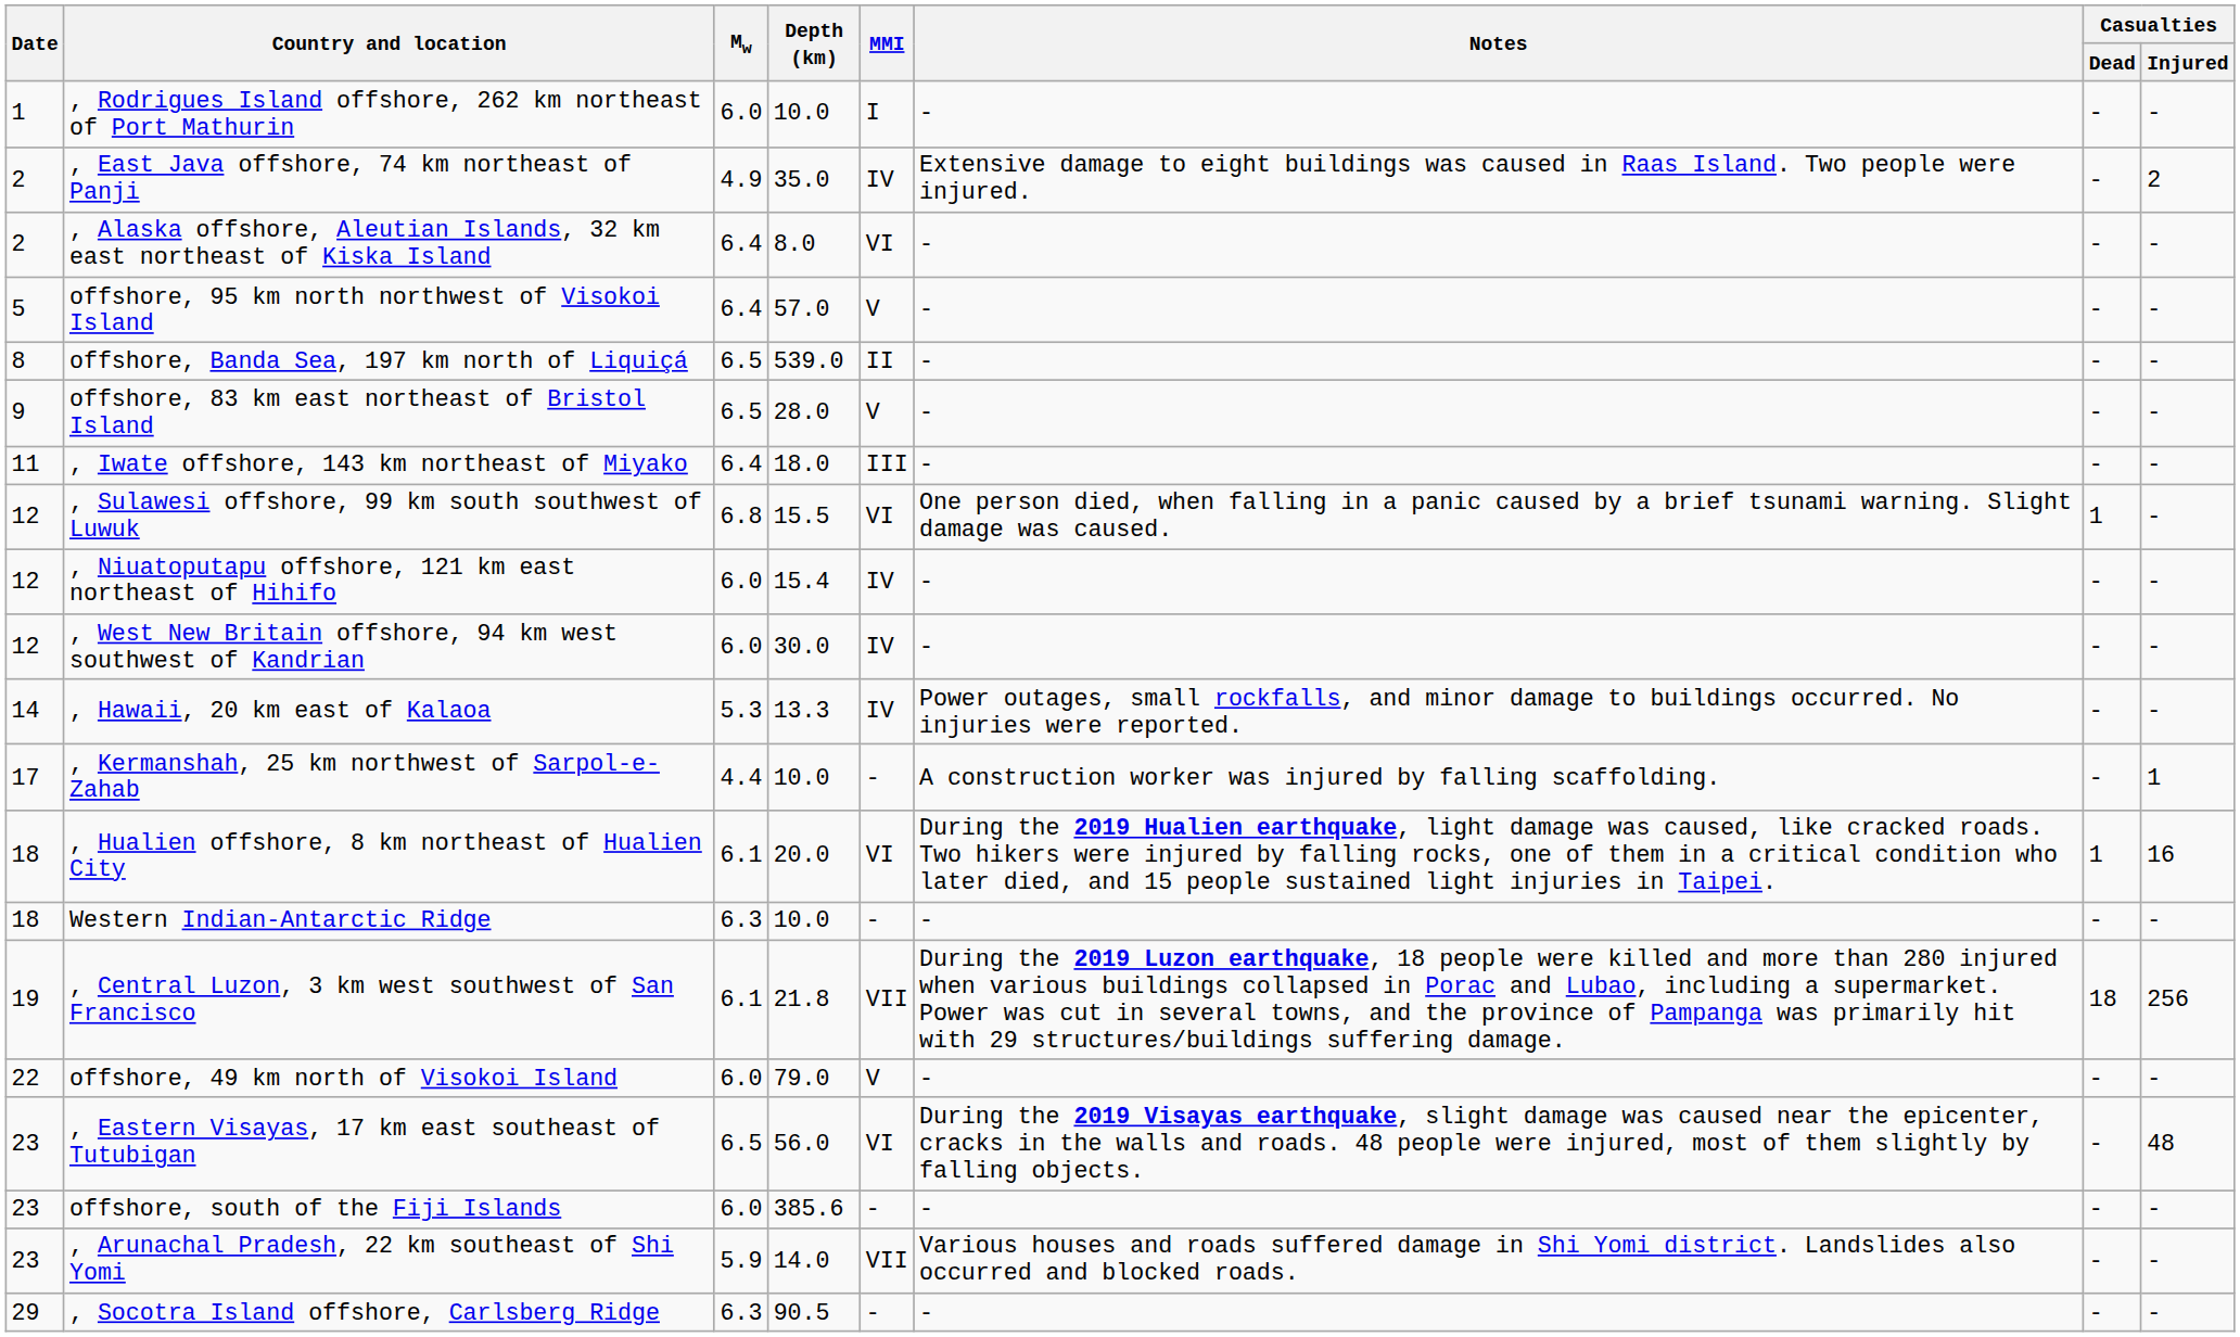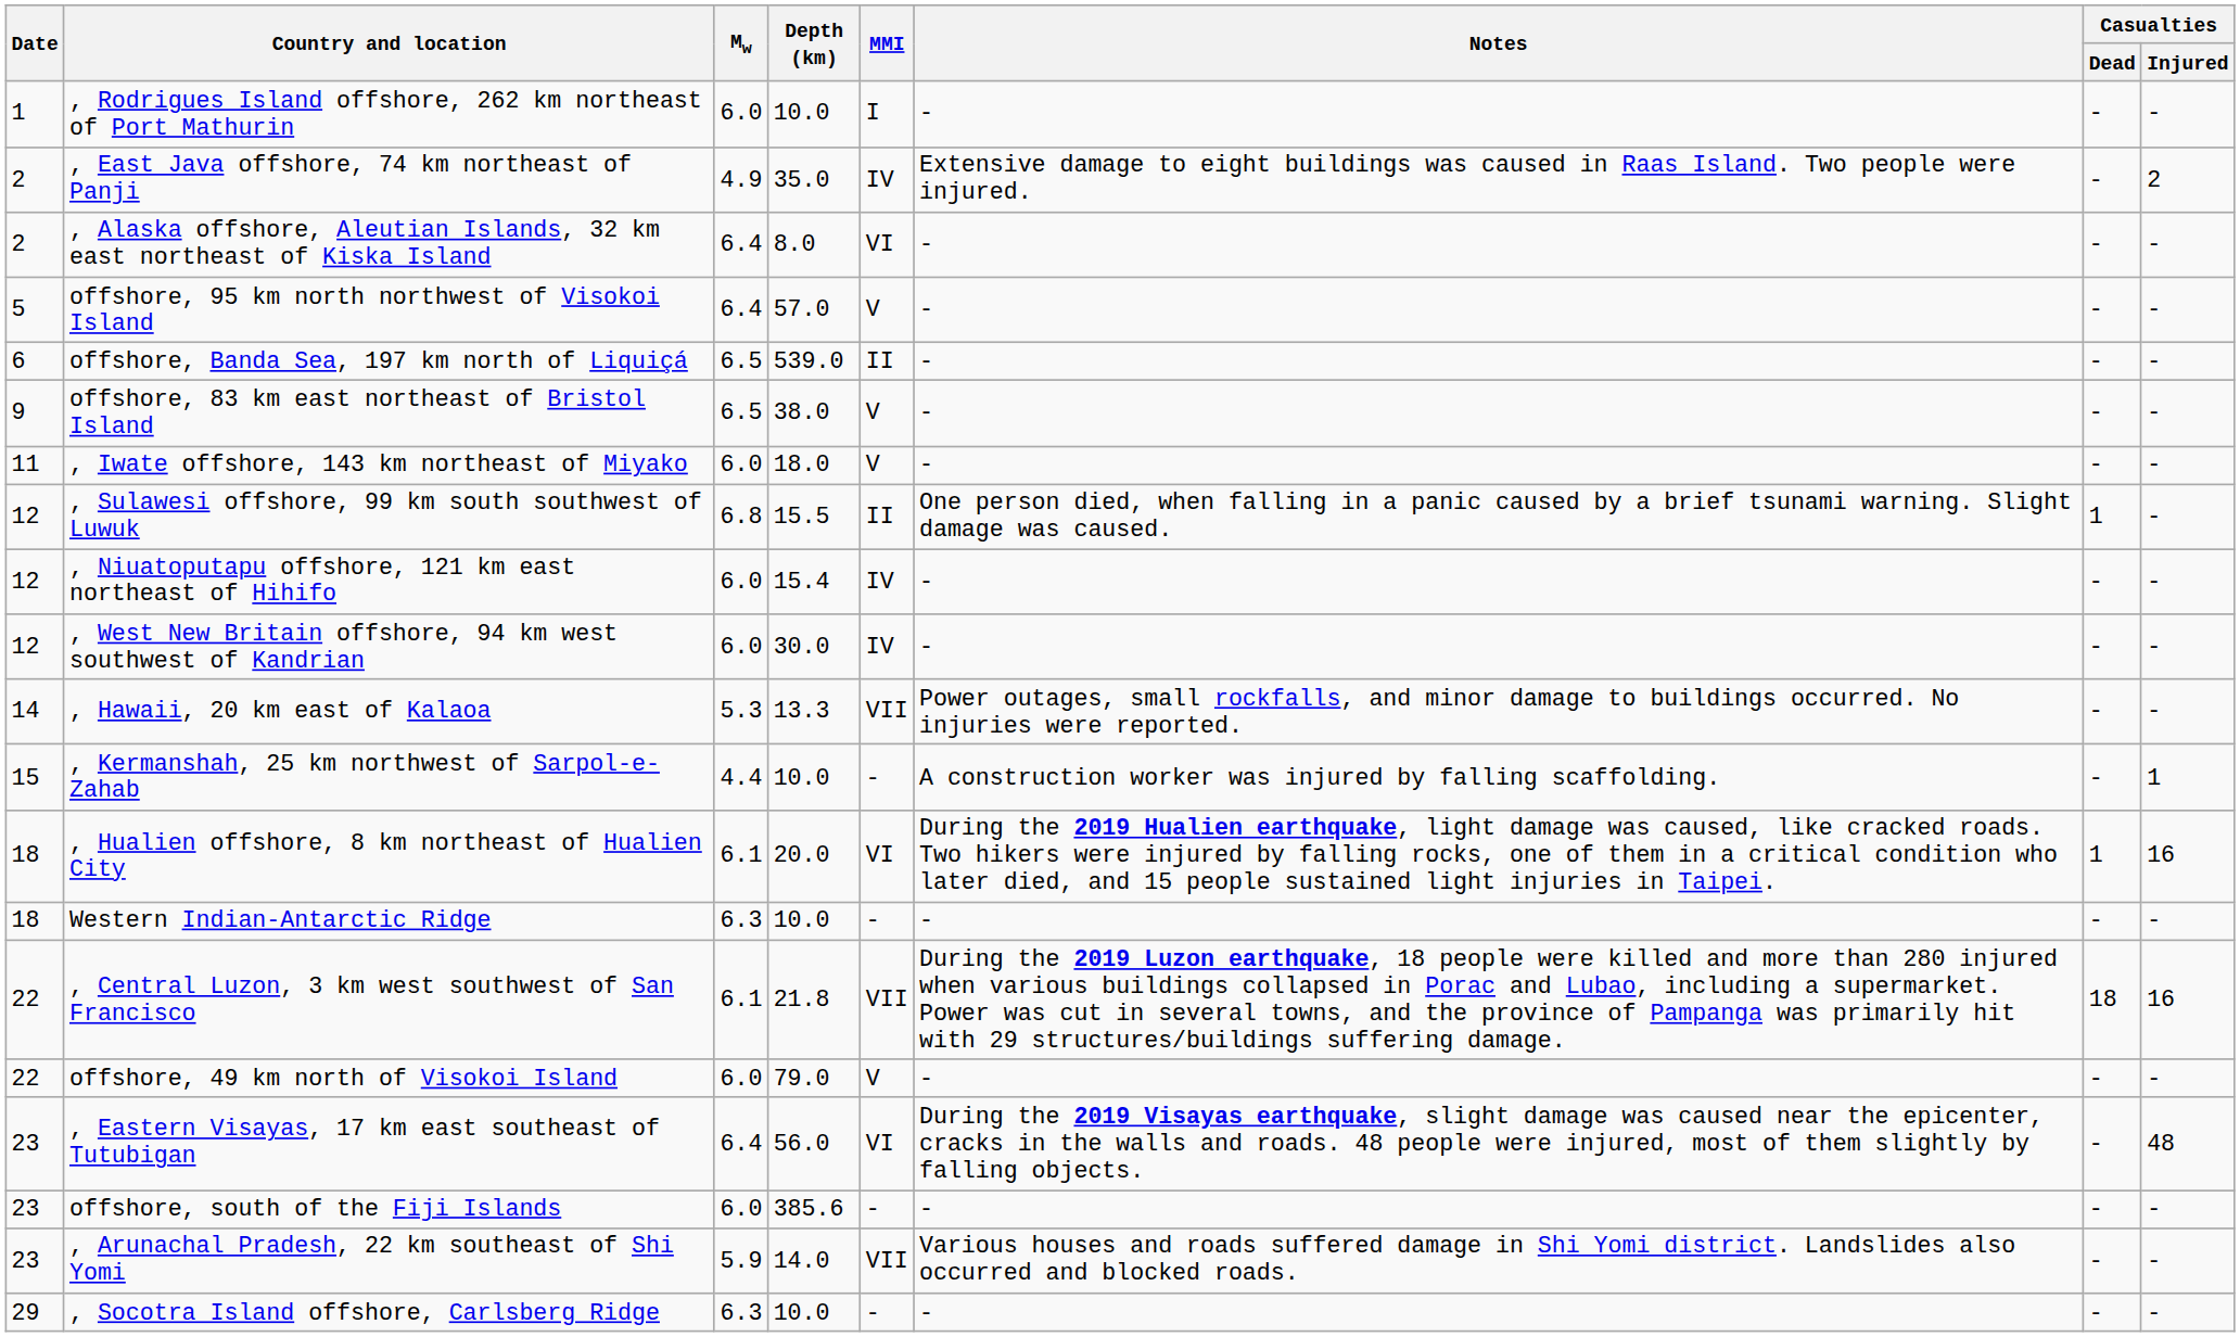offshore, Banda Sea, 197 km north of Liquiçá | Date: 8 -> 6
offshore, 83 km east northeast of Bristol Island | Depth (km): 28.0 -> 38.0
, Iwate offshore, 143 km northeast of Miyako | Mw: 6.4 -> 6.0
, Iwate offshore, 143 km northeast of Miyako | MMI: III -> V
, Sulawesi offshore, 99 km south southwest of Luwuk | MMI: VI -> II
, Hawaii, 20 km east of Kalaoa | MMI: IV -> VII
, Kermanshah, 25 km northwest of Sarpol-e-Zahab | Date: 17 -> 15
, Central Luzon, 3 km west southwest of San Francisco | Date: 19 -> 22
, Central Luzon, 3 km west southwest of San Francisco | Casualties / Injured: 256 -> 16
, Eastern Visayas, 17 km east southeast of Tutubigan | Mw: 6.5 -> 6.4
, Socotra Island offshore, Carlsberg Ridge | Depth (km): 90.5 -> 10.0
